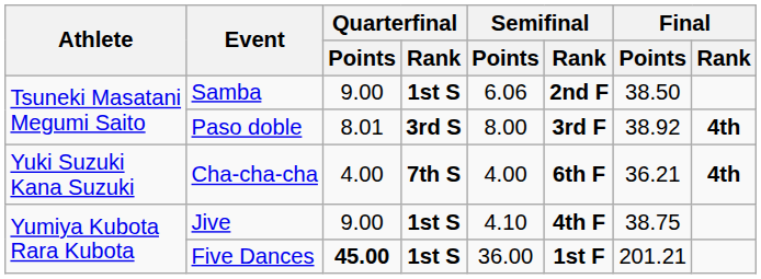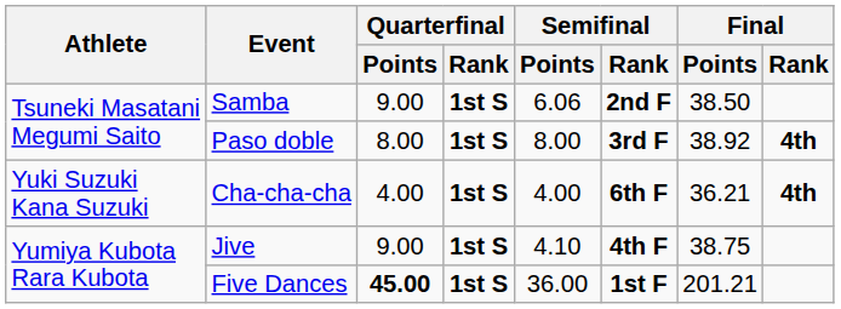Paso doble | Quarterfinal / Points: 8.01 -> 8.00
Paso doble | Quarterfinal / Rank: 3rd S -> 1st S
Cha-cha-cha | Quarterfinal / Rank: 7th S -> 1st S
